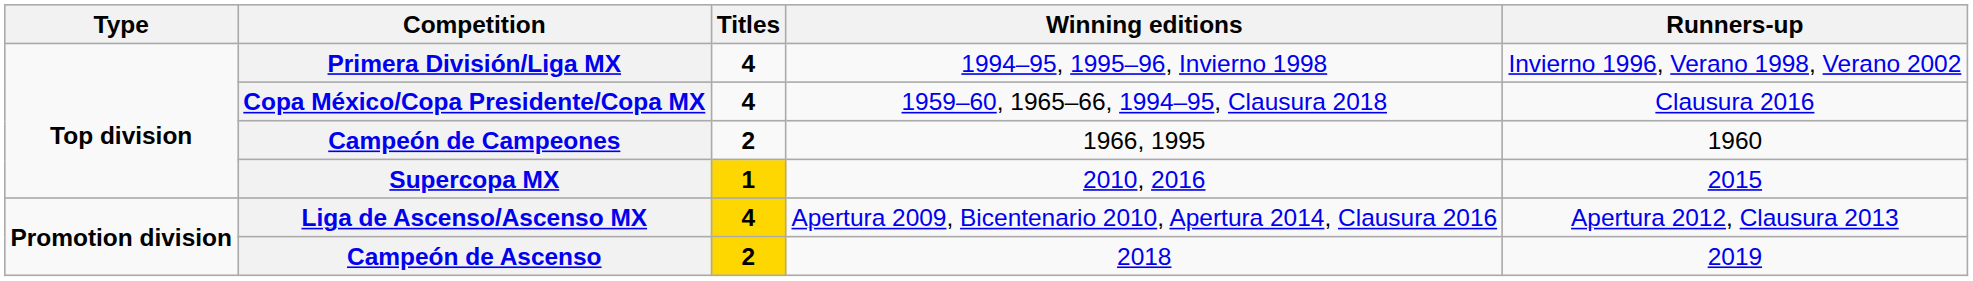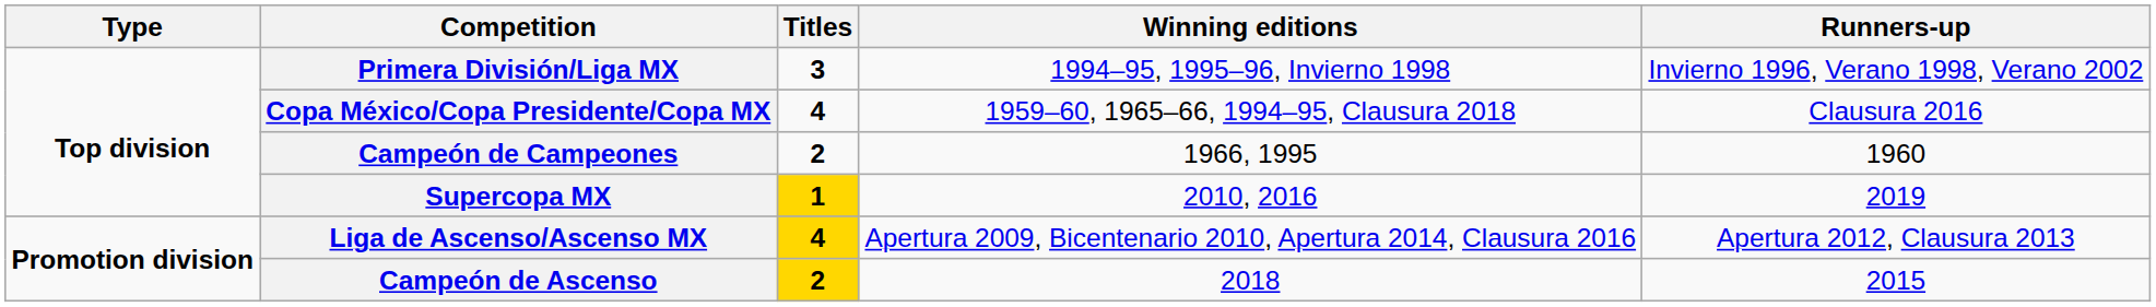Primera División/Liga MX | Titles: 4 -> 3
Supercopa MX | Runners-up: 2015 -> 2019
Campeón de Ascenso | Runners-up: 2019 -> 2015
